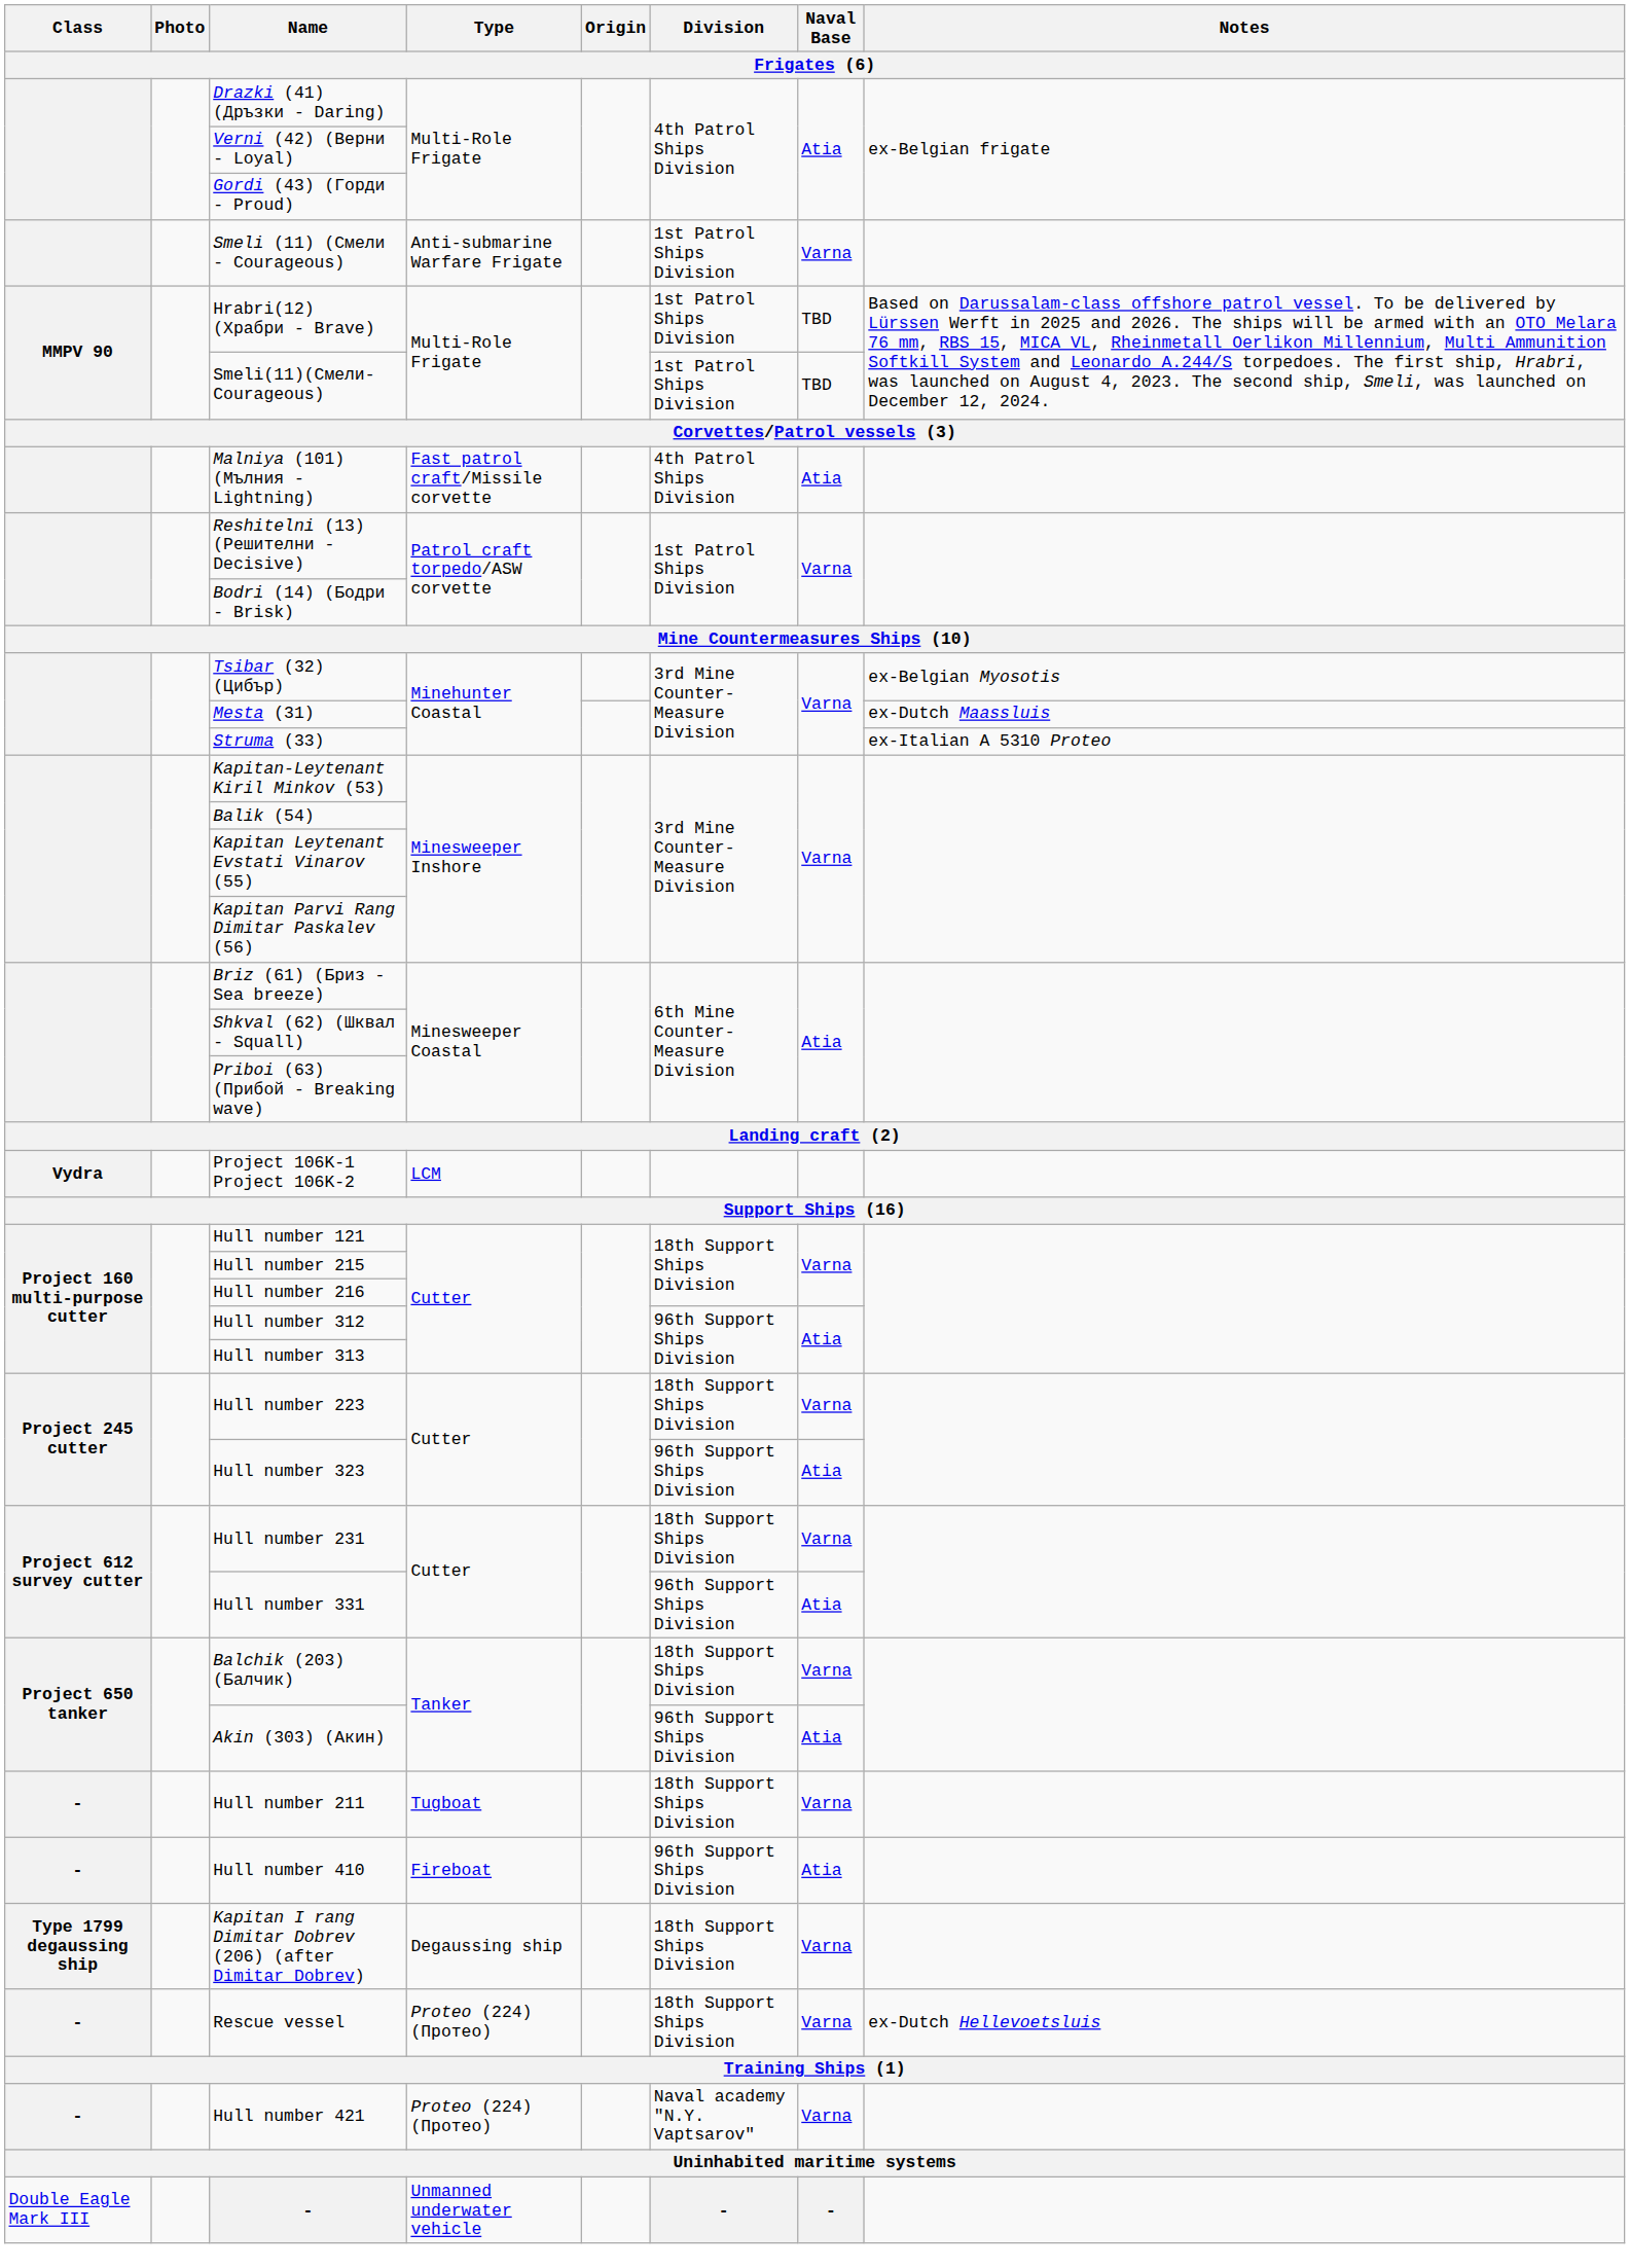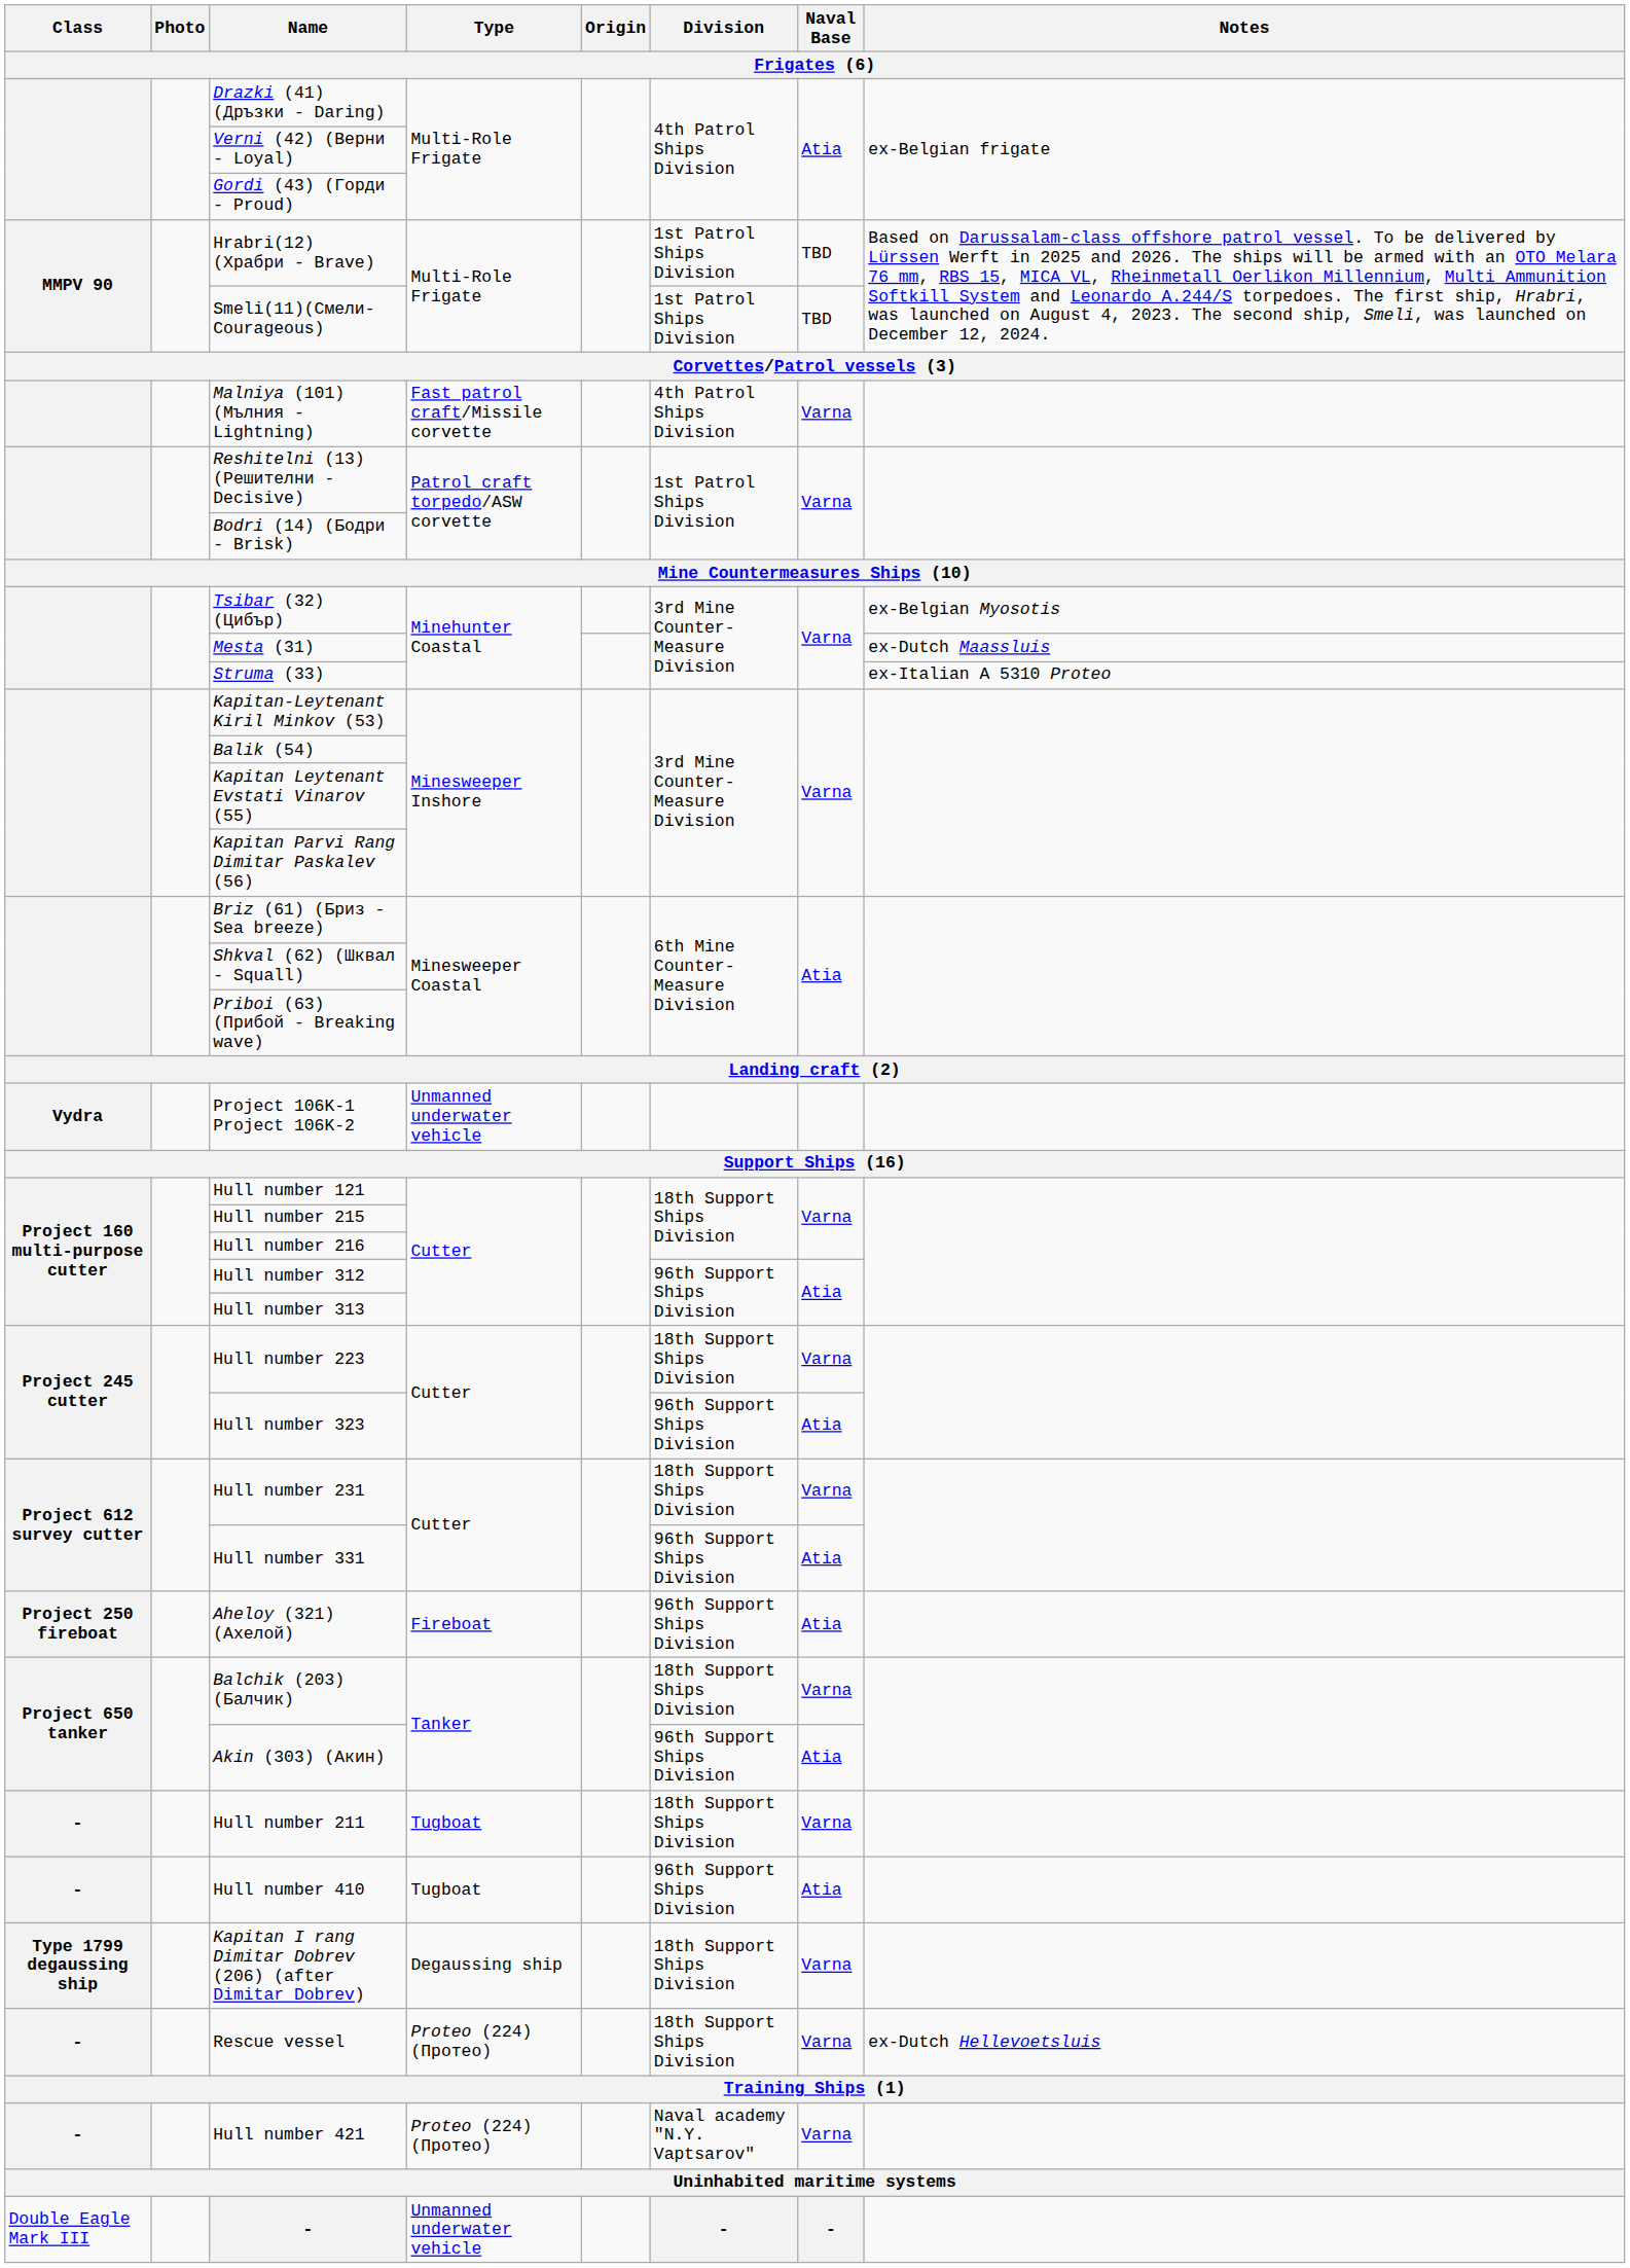- row: Smeli (11) (Смели - Courageous) | Anti-submarine Warfare Frigate | 1st Patrol Ships Division | Varna
Malniya (101) (Мълния - Lightning) | Naval Base: Atia -> Varna
Project 106K-1 Project 106K-2 | Type: LCM -> Unmanned underwater vehicle
+ row: Project 250 fireboat | Aheloy (321) (Ахелой) | Fireboat | 96th Support Ships Division | Atia
Hull number 410 | Type: Fireboat -> Tugboat
